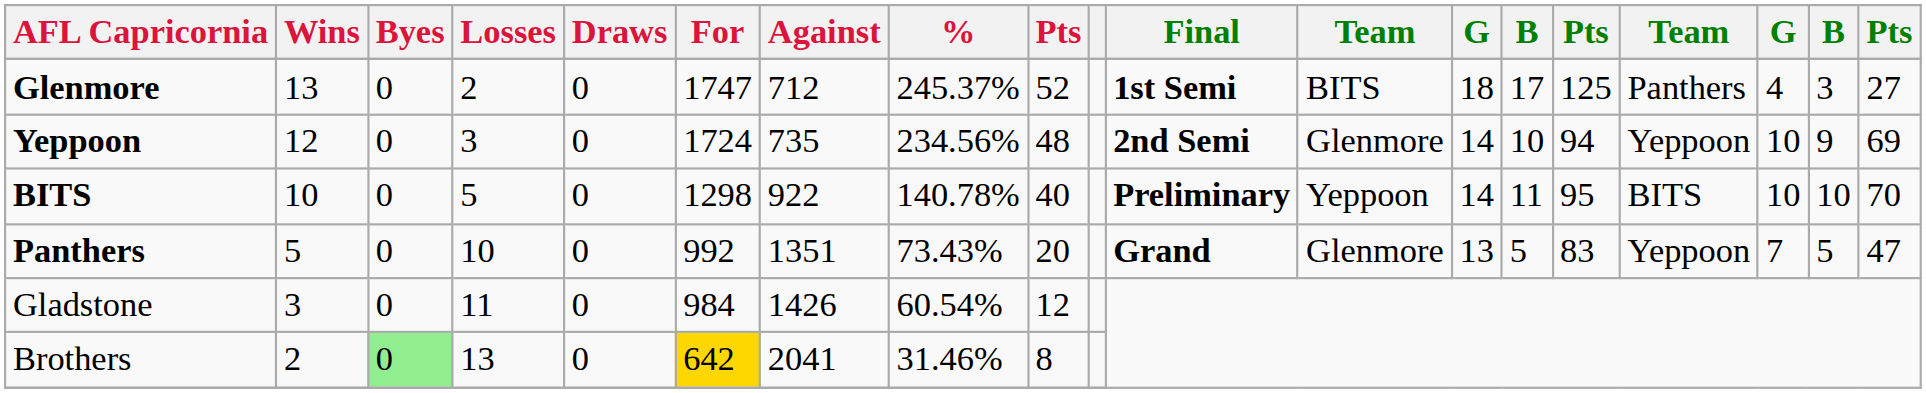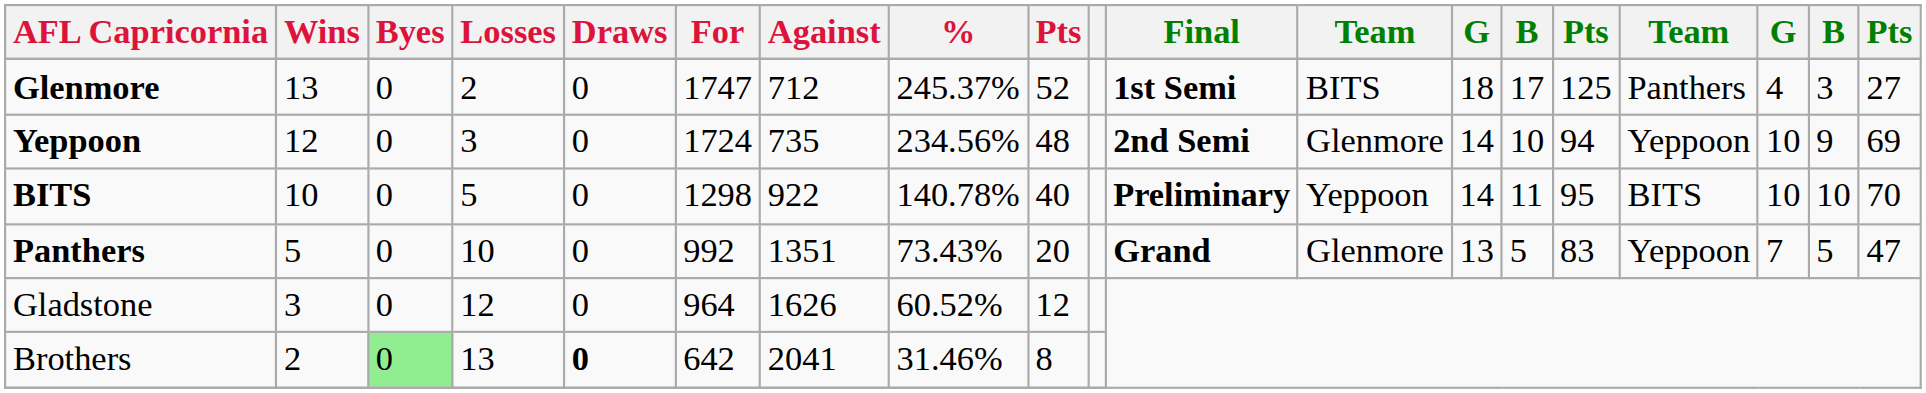Gladstone | Losses: 11 -> 12
Gladstone | For: 984 -> 964
Gladstone | Against: 1426 -> 1626
Gladstone | %: 60.54% -> 60.52%
Brothers | Draws: normal -> bold
Brothers | For: gold background -> no background
